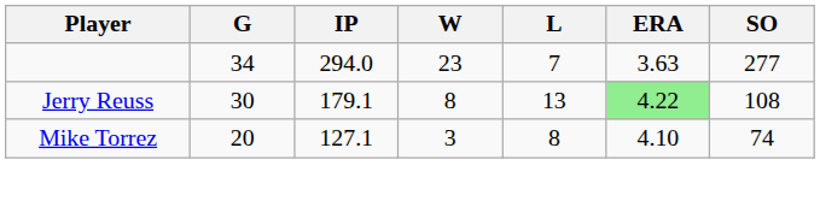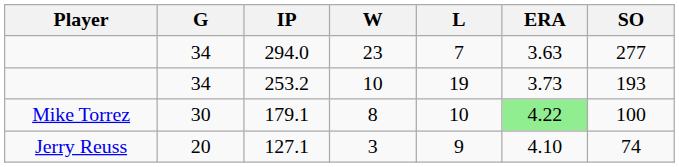+ row: 34 | 253.2 | 10 | 19 | 3.73 | 193
179.1 | Player: Jerry Reuss -> Mike Torrez
179.1 | L: 13 -> 10
179.1 | SO: 108 -> 100
127.1 | Player: Mike Torrez -> Jerry Reuss
127.1 | L: 8 -> 9
